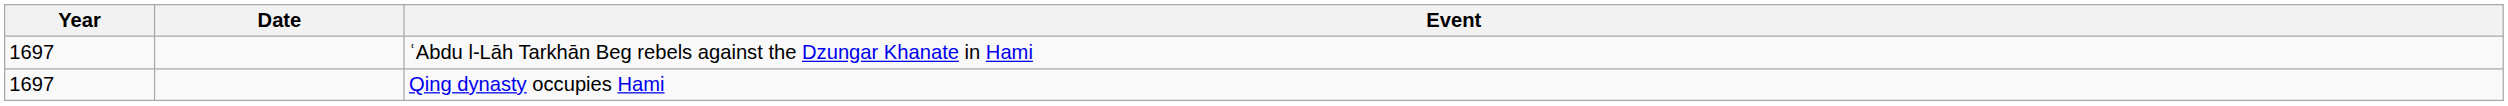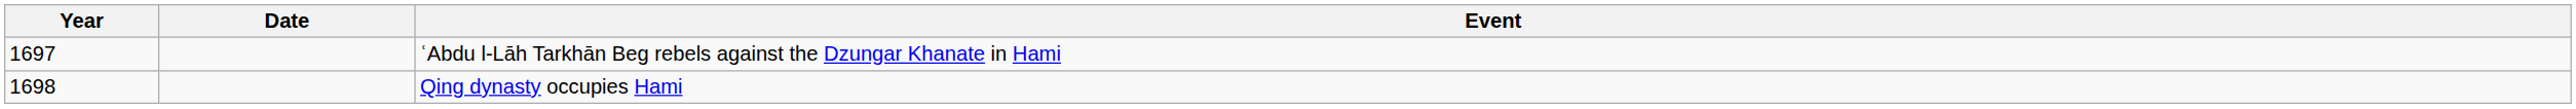Qing dynasty occupies Hami | Year: 1697 -> 1698
